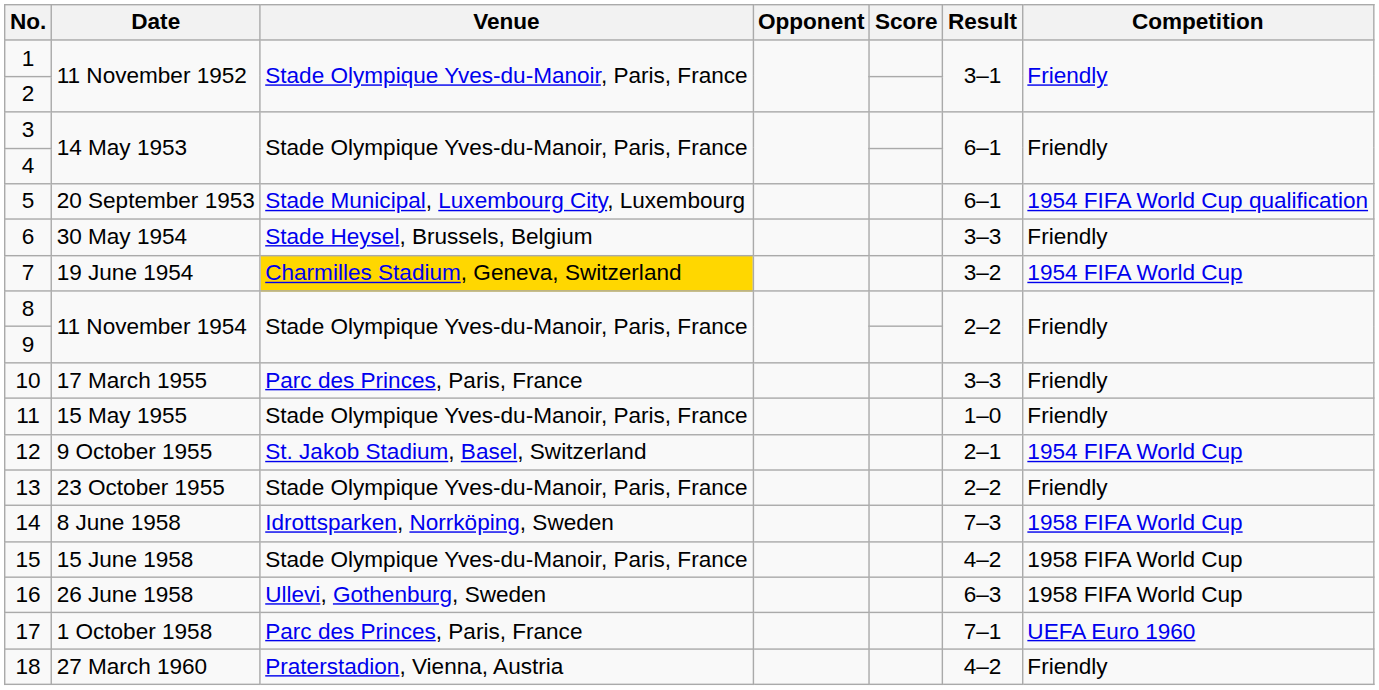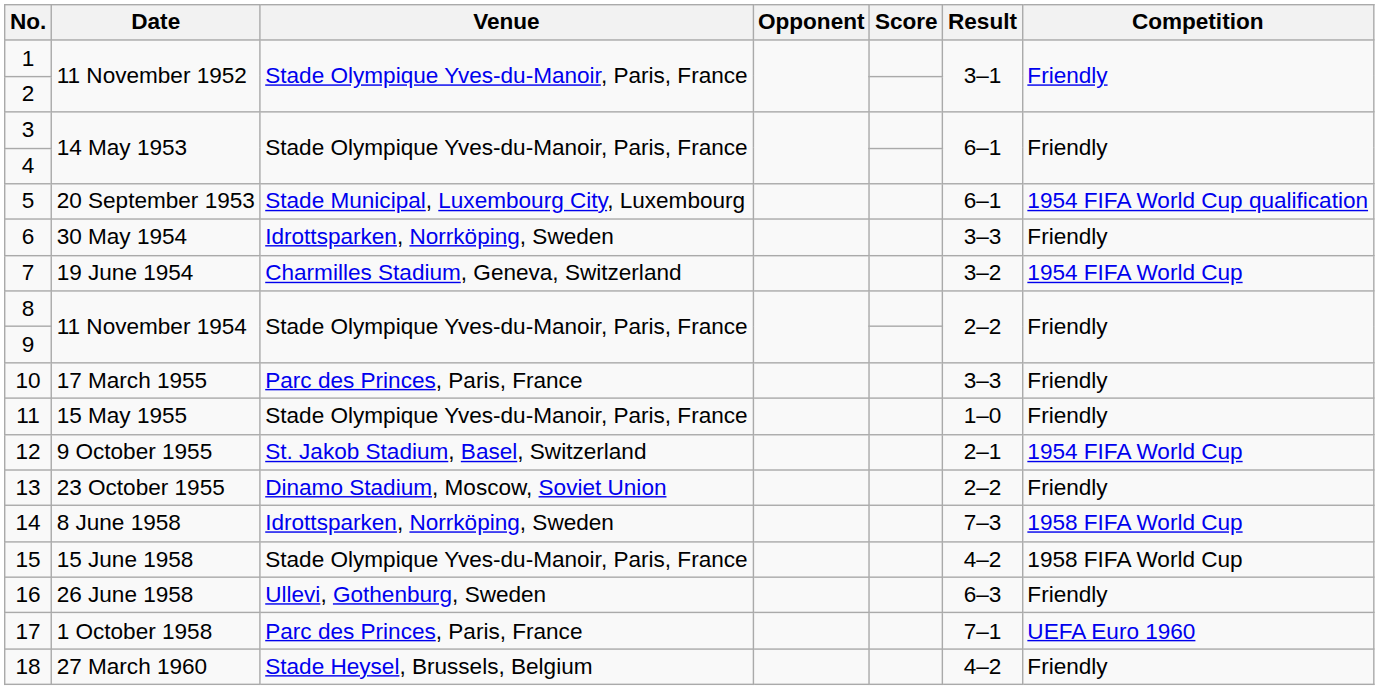6 | Venue: Stade Heysel, Brussels, Belgium -> Idrottsparken, Norrköping, Sweden
7 | Venue: gold background -> no background
13 | Venue: Stade Olympique Yves-du-Manoir, Paris, France -> Dinamo Stadium, Moscow, Soviet Union
16 | Competition: 1958 FIFA World Cup -> Friendly
18 | Venue: Praterstadion, Vienna, Austria -> Stade Heysel, Brussels, Belgium
